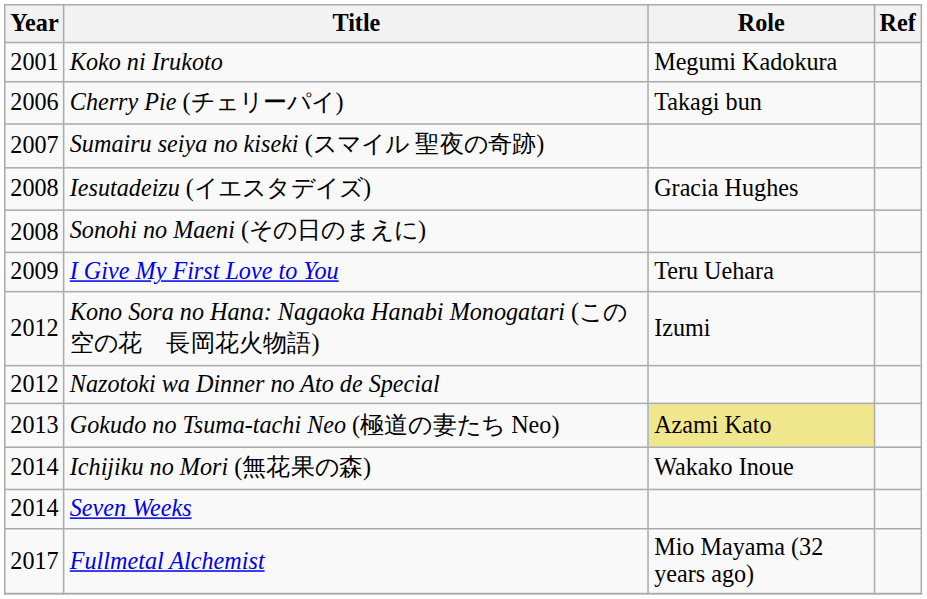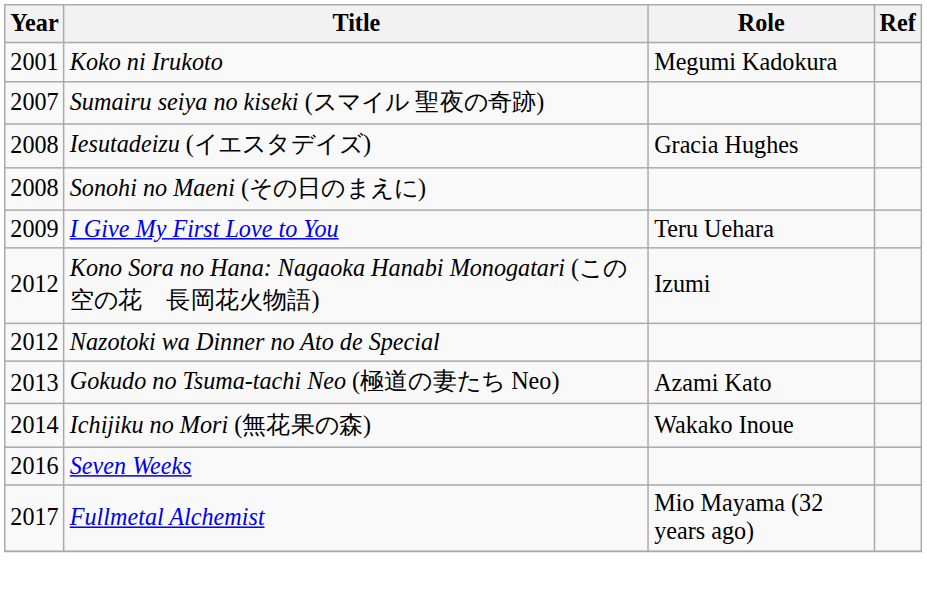- row: 2006 | Cherry Pie (チェリーパイ) | Takagi bun
Gokudo no Tsuma-tachi Neo (極道の妻たち Neo) | Role: khaki background -> no background
Seven Weeks | Year: 2014 -> 2016
